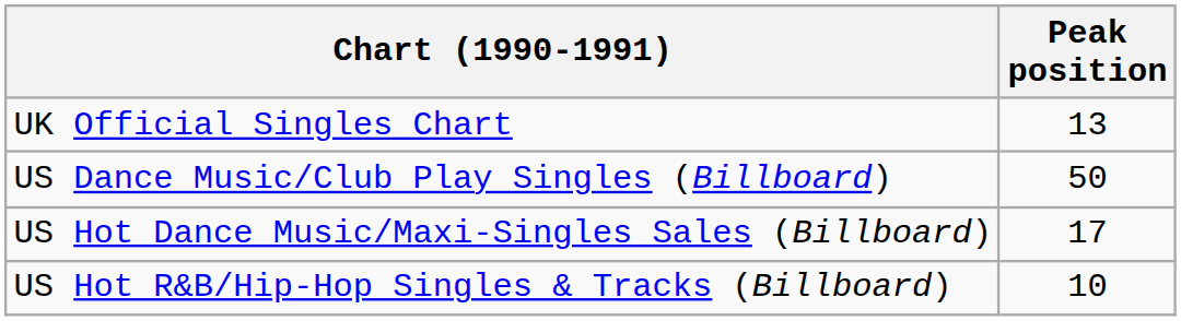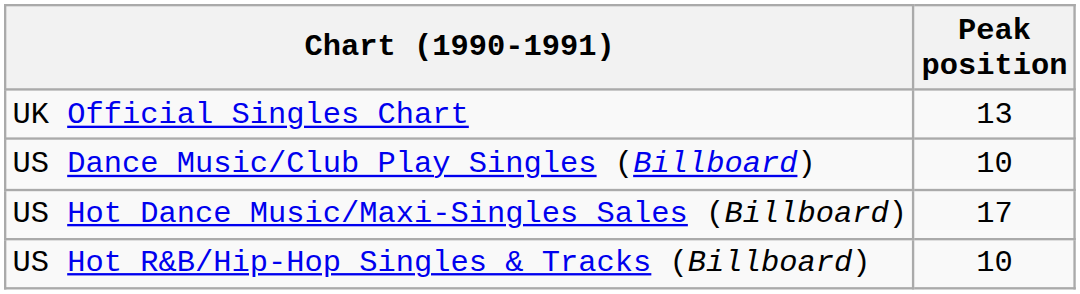US Dance Music/Club Play Singles (Billboard) | Peak position: 50 -> 10
